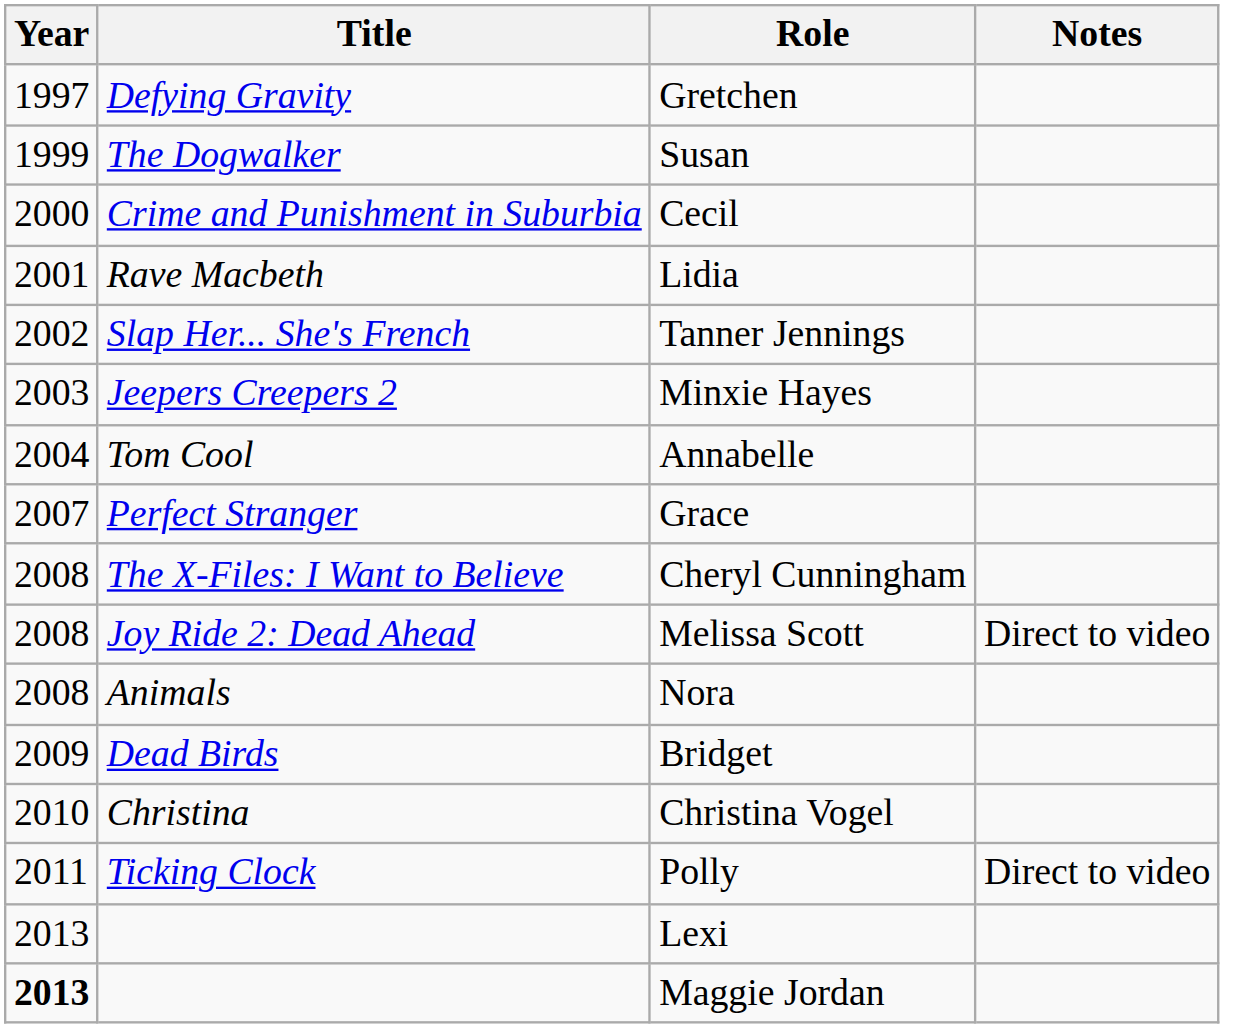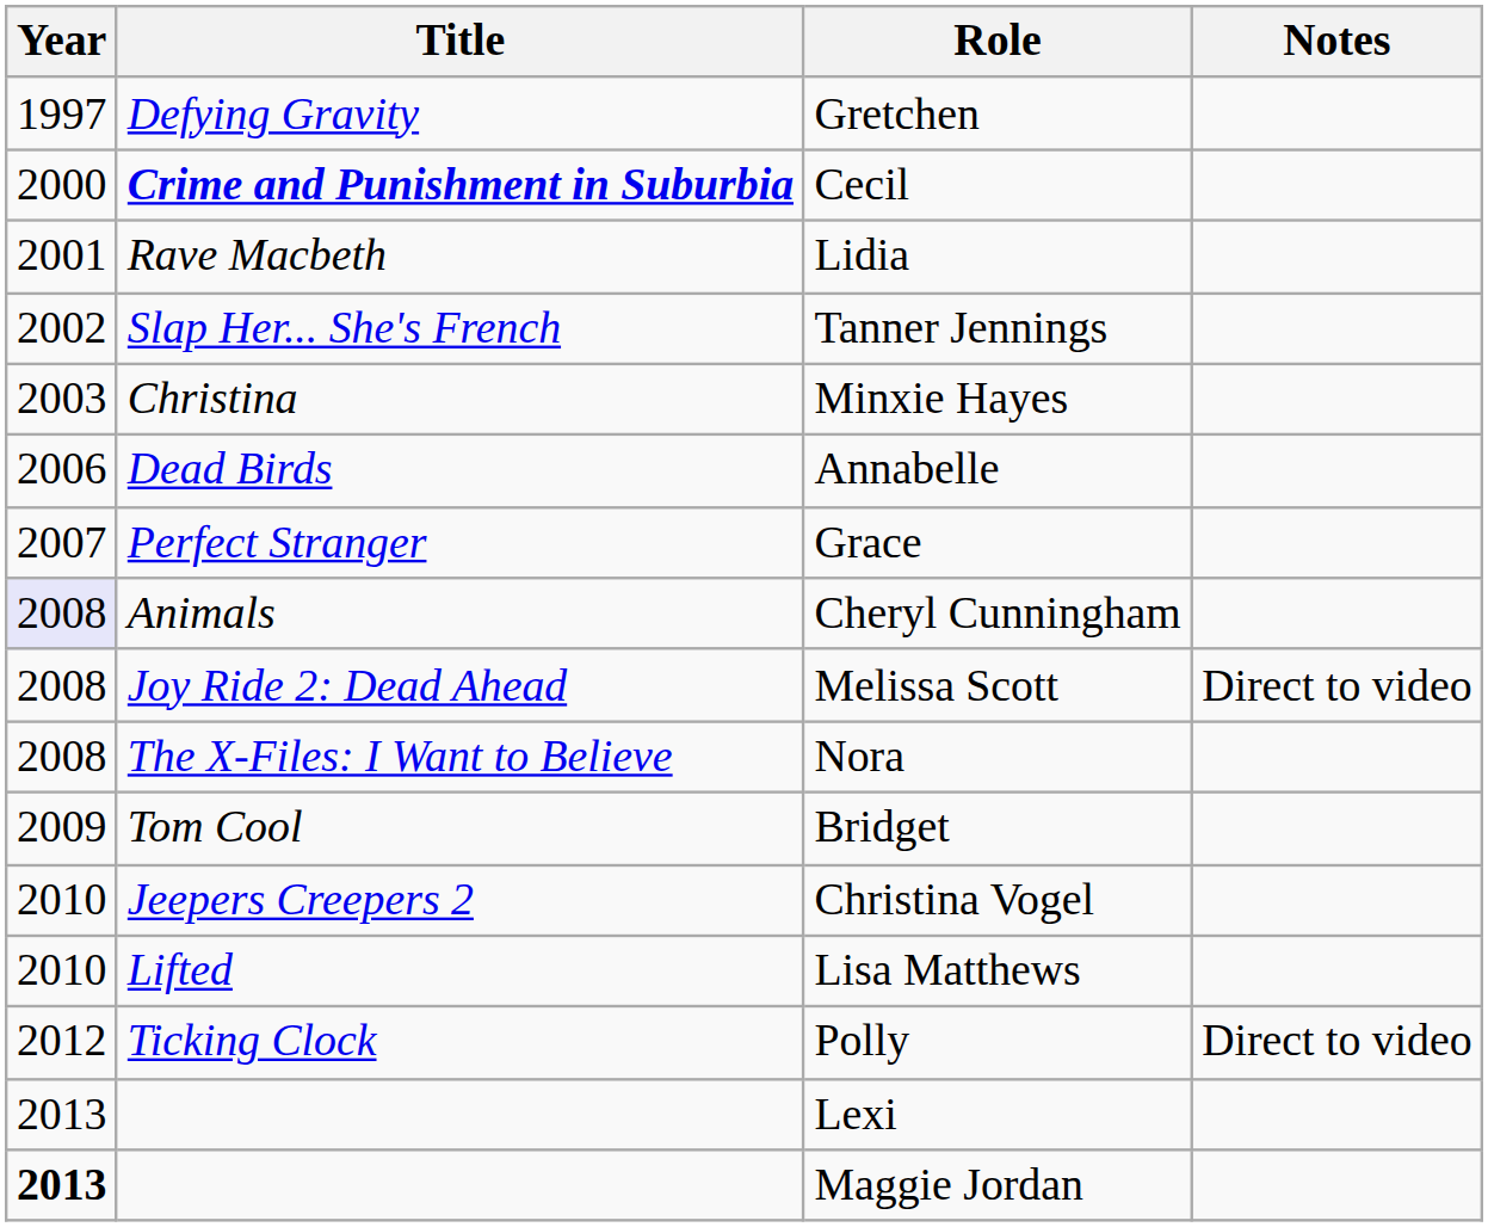- row: 1999 | The Dogwalker | Susan
Cecil | Title: normal -> bold
Minxie Hayes | Title: Jeepers Creepers 2 -> Christina
Annabelle | Year: 2004 -> 2006
Annabelle | Title: Tom Cool -> Dead Birds
Cheryl Cunningham | Year: no background -> lavender background
Cheryl Cunningham | Title: The X-Files: I Want to Believe -> Animals
Nora | Title: Animals -> The X-Files: I Want to Believe
Bridget | Title: Dead Birds -> Tom Cool
Christina Vogel | Title: Christina -> Jeepers Creepers 2
+ row: 2010 | Lifted | Lisa Matthews
Polly | Year: 2011 -> 2012
